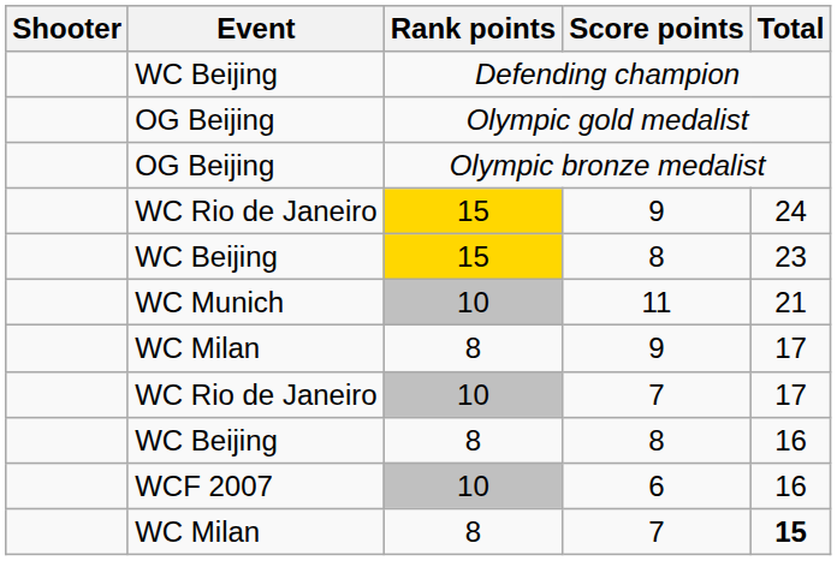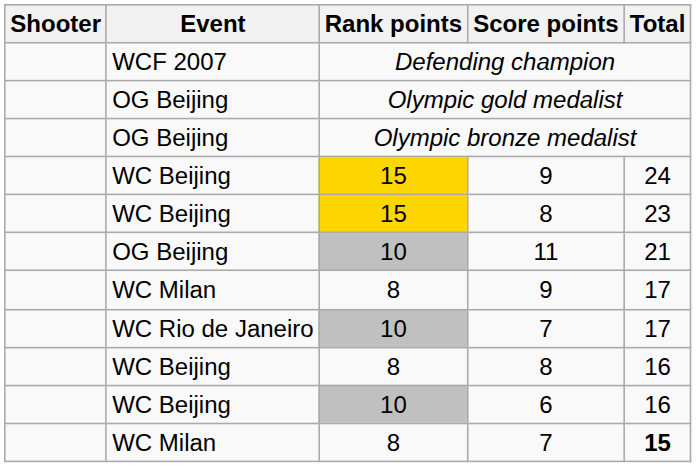Defending champion | Event: WC Beijing -> WCF 2007
15 / 9 | Event: WC Rio de Janeiro -> WC Beijing
11 | Event: WC Munich -> OG Beijing
6 | Event: WCF 2007 -> WC Beijing
